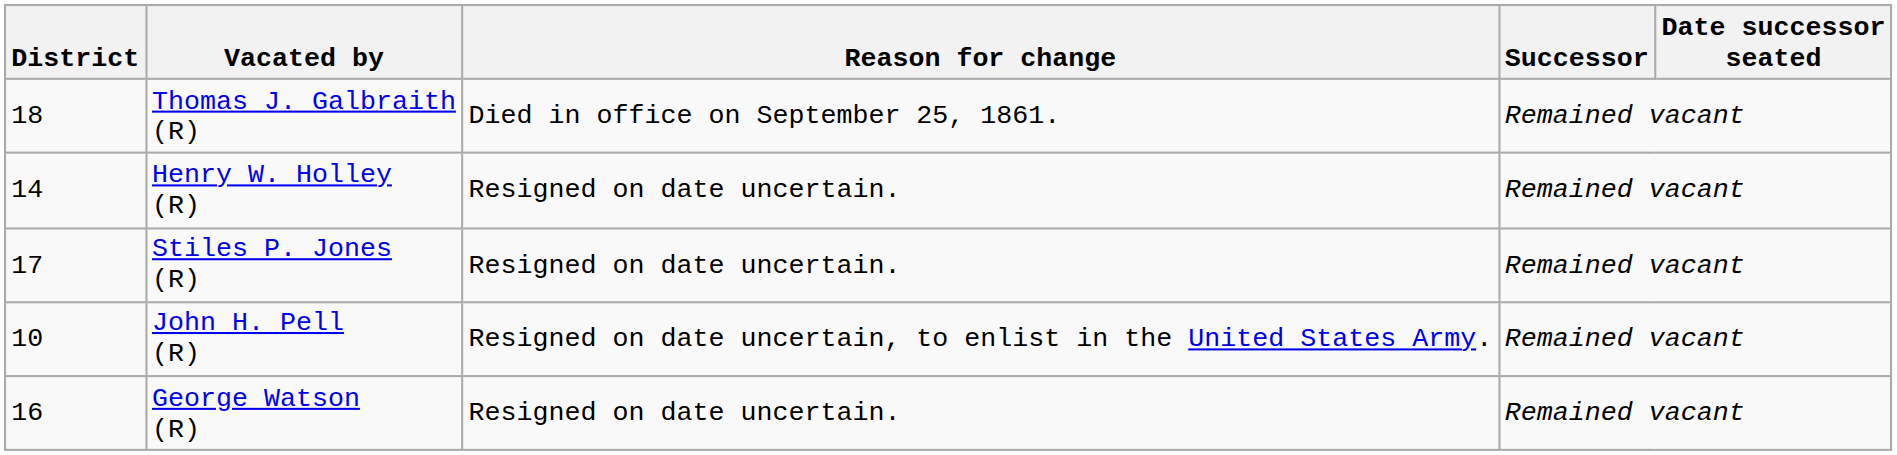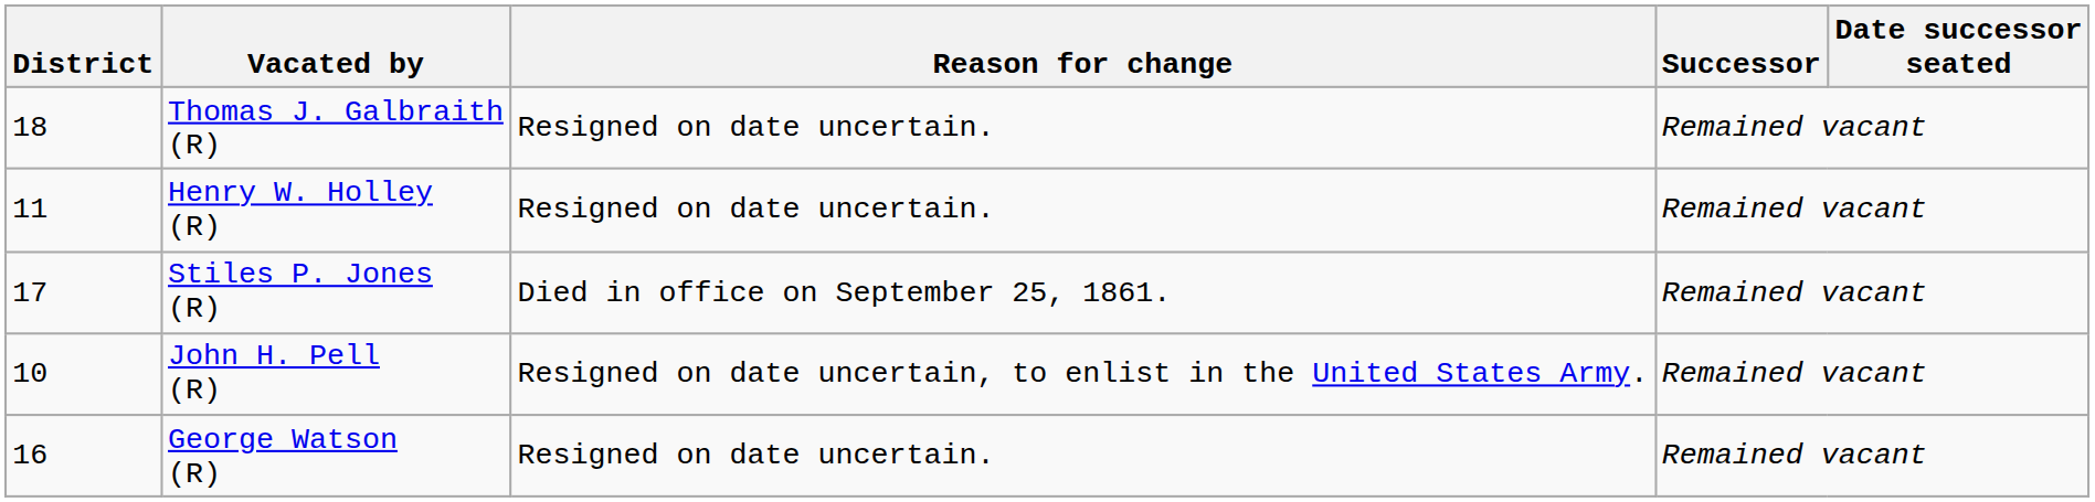Thomas J. Galbraith (R) | Reason for change: Died in office on September 25, 1861. -> Resigned on date uncertain.
Henry W. Holley (R) | District: 14 -> 11
Stiles P. Jones (R) | Reason for change: Resigned on date uncertain. -> Died in office on September 25, 1861.
